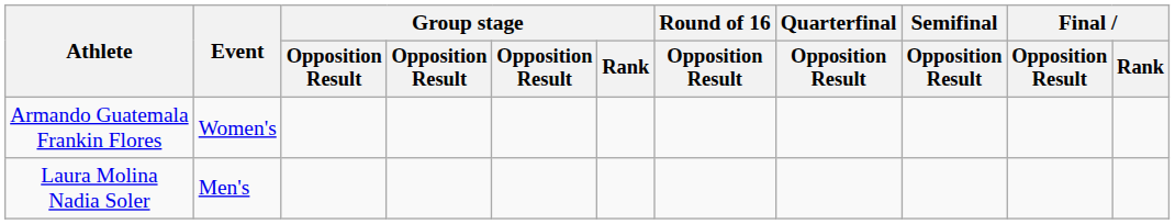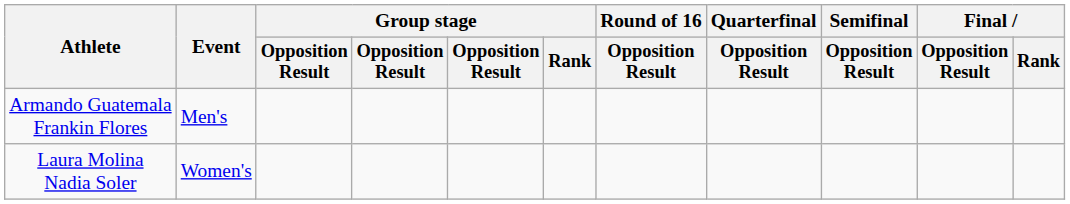Armando Guatemala Frankin Flores | Event: Women's -> Men's
Laura Molina Nadia Soler | Event: Men's -> Women's
